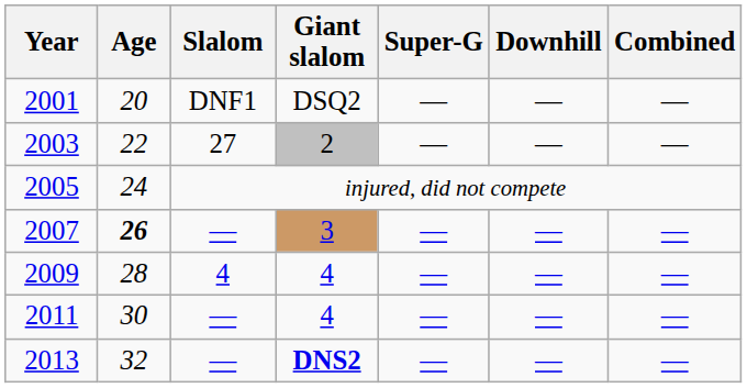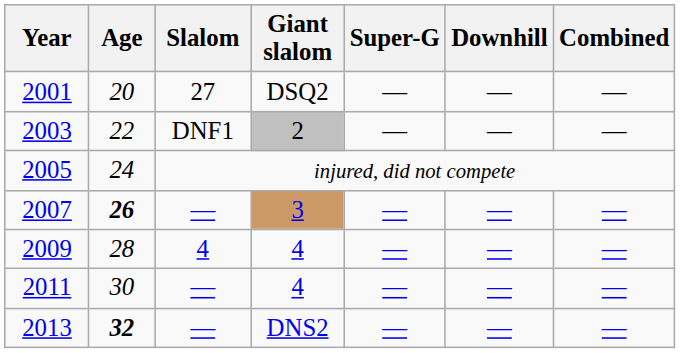2001 | Slalom: DNF1 -> 27
2003 | Slalom: 27 -> DNF1
2013 | Age: normal -> bold
2013 | Giant slalom: bold -> normal
